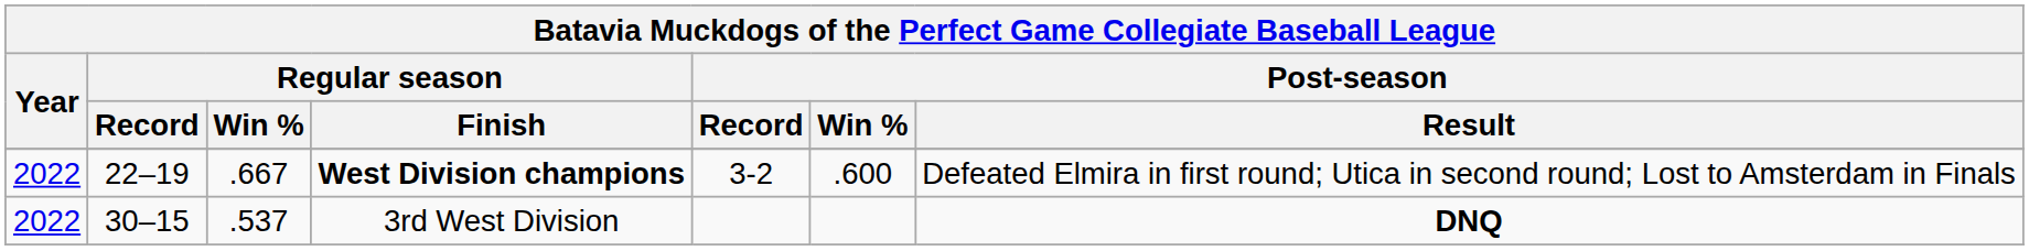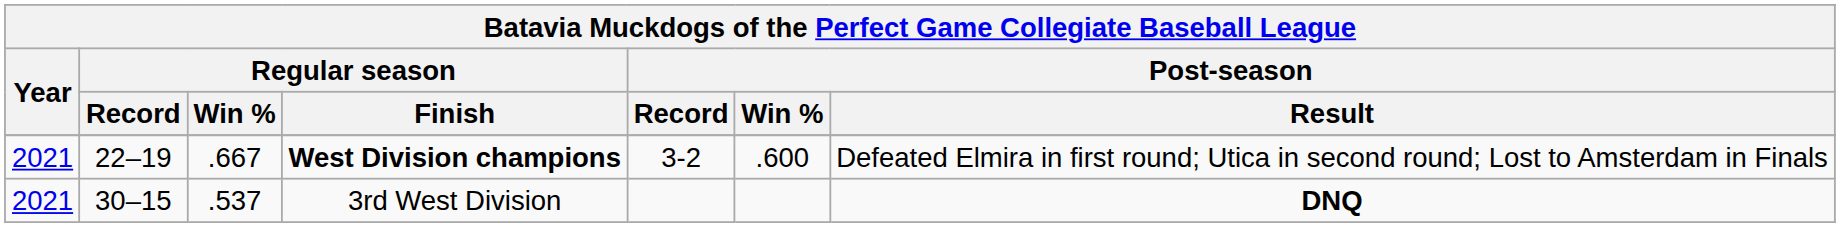West Division champions | column 1: 2022 -> 2021
3rd West Division | column 1: 2022 -> 2021
